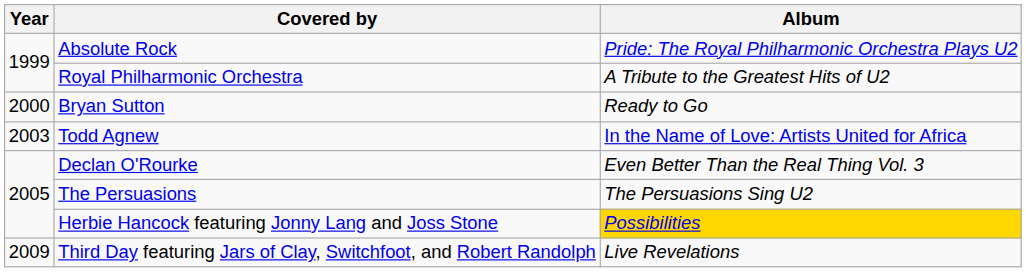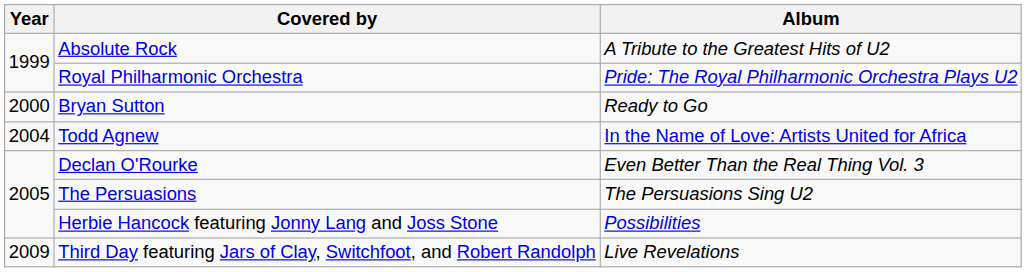Absolute Rock | Album: Pride: The Royal Philharmonic Orchestra Plays U2 -> A Tribute to the Greatest Hits of U2
Royal Philharmonic Orchestra | Album: A Tribute to the Greatest Hits of U2 -> Pride: The Royal Philharmonic Orchestra Plays U2
Todd Agnew | Year: 2003 -> 2004
Herbie Hancock featuring Jonny Lang and Joss Stone | Album: gold background -> no background
